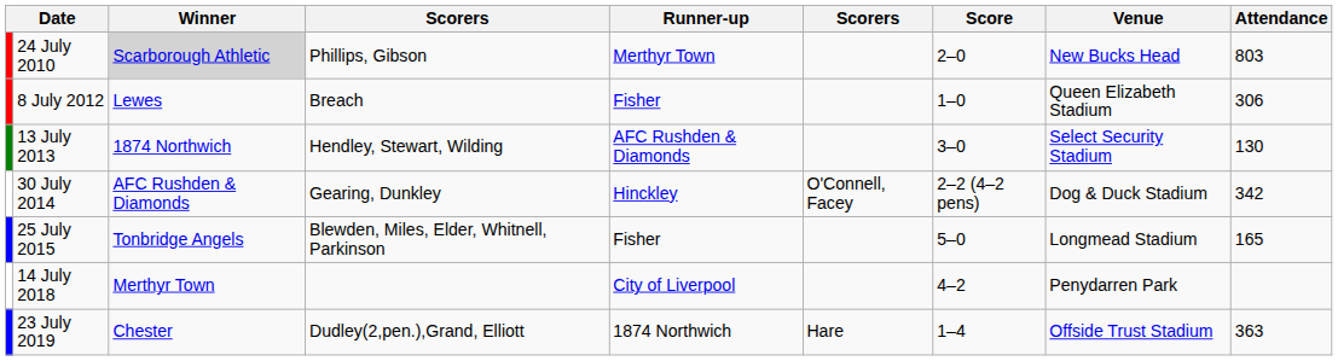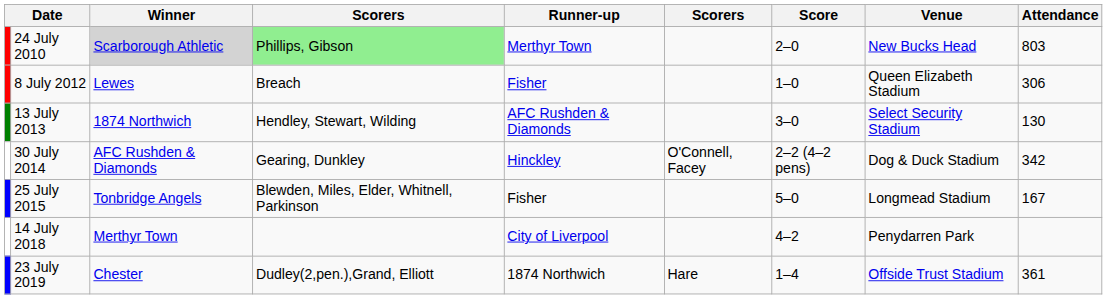24 July 2010 | column 4: no background -> lightgreen background
25 July 2015 | Attendance: 165 -> 167
23 July 2019 | Attendance: 363 -> 361
